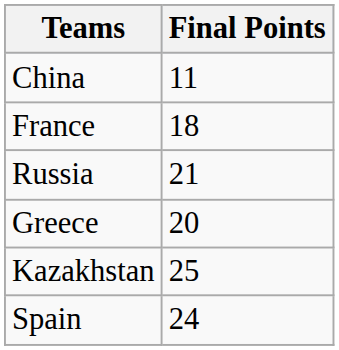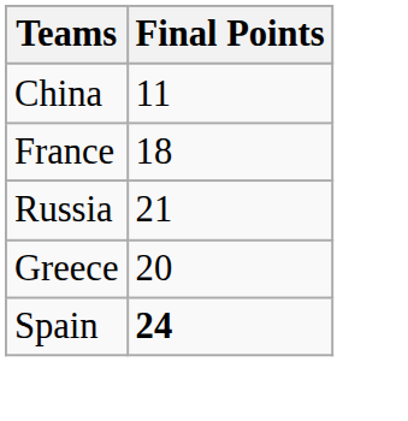- row: Kazakhstan | 25
Spain | Final Points: normal -> bold
